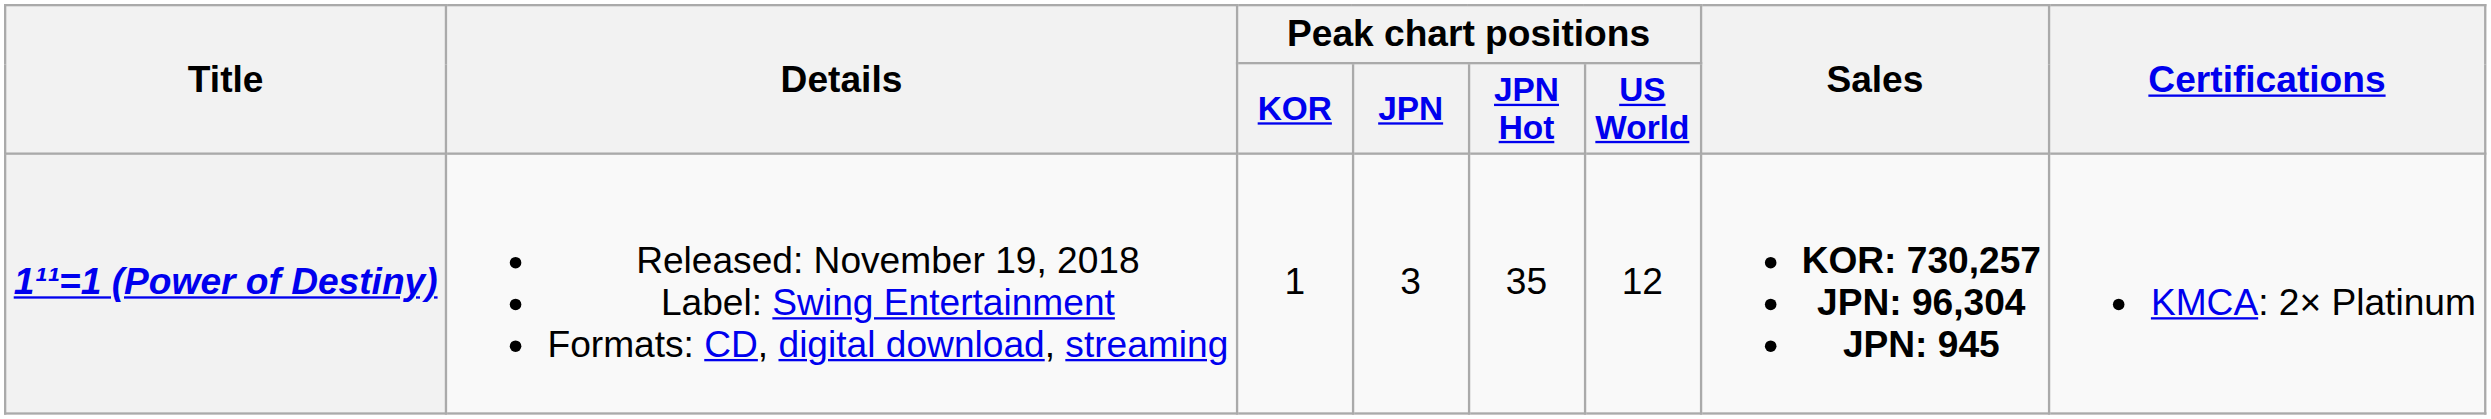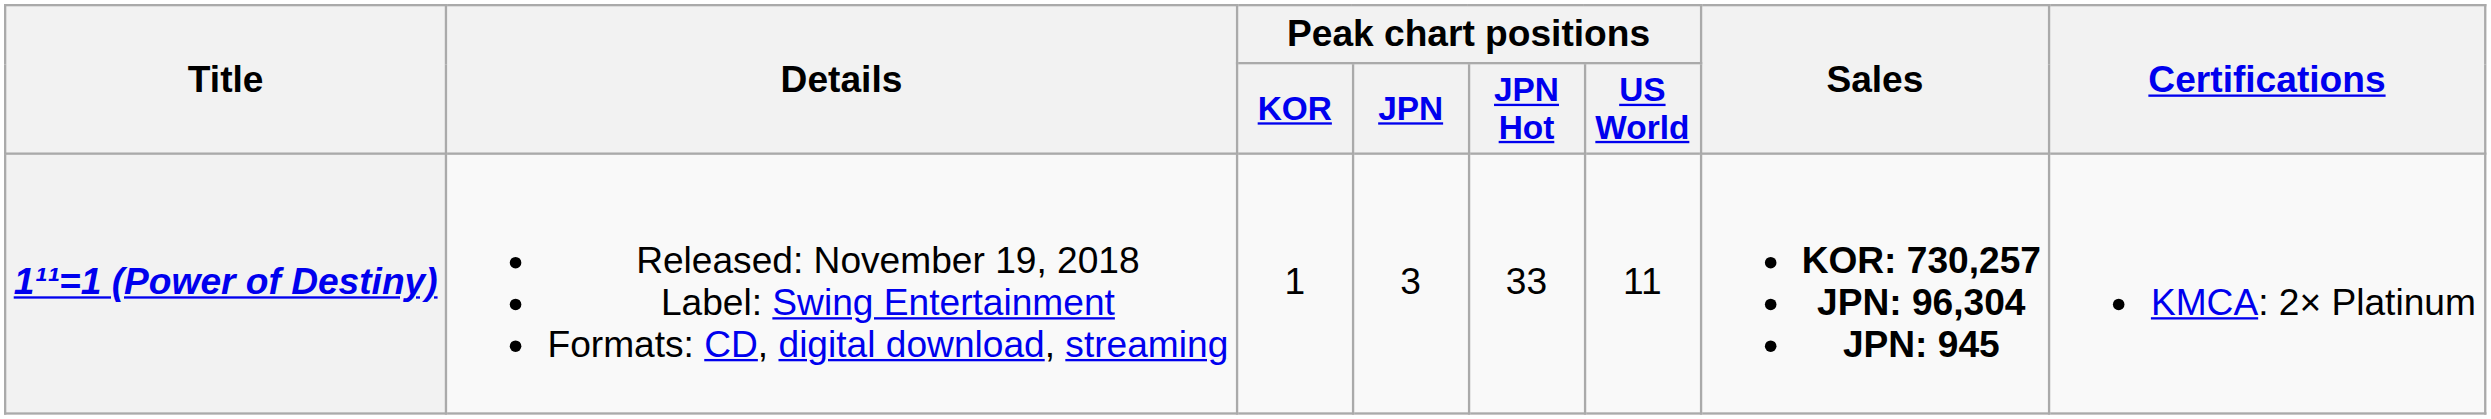1¹¹=1 (Power of Destiny) | Peak chart positions / JPN Hot: 35 -> 33
1¹¹=1 (Power of Destiny) | Peak chart positions / US World: 12 -> 11
